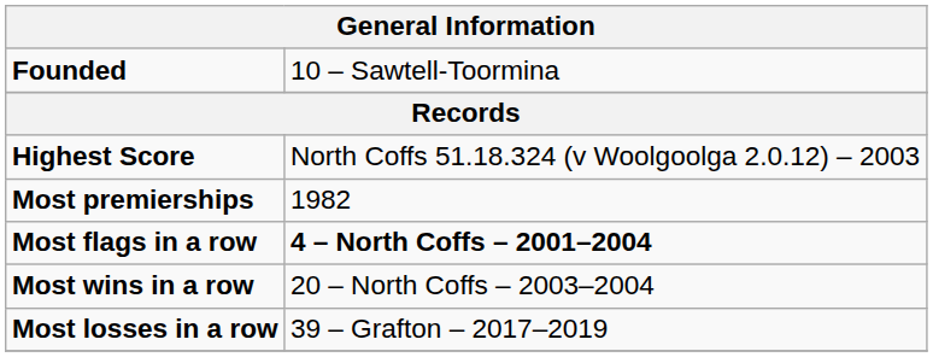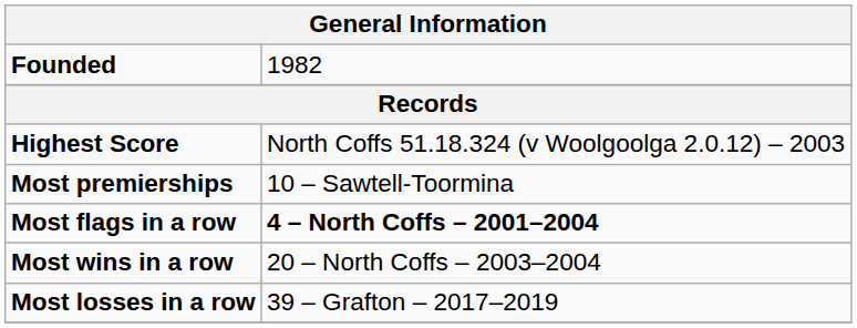Founded | column 2: 10 – Sawtell-Toormina -> 1982
Most premierships | column 2: 1982 -> 10 – Sawtell-Toormina
